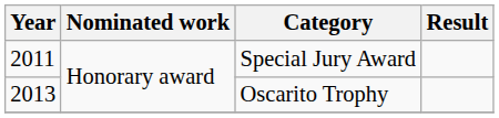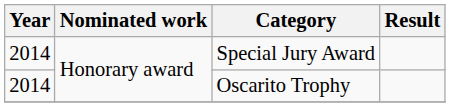Special Jury Award | Year: 2011 -> 2014
Oscarito Trophy | Year: 2013 -> 2014
